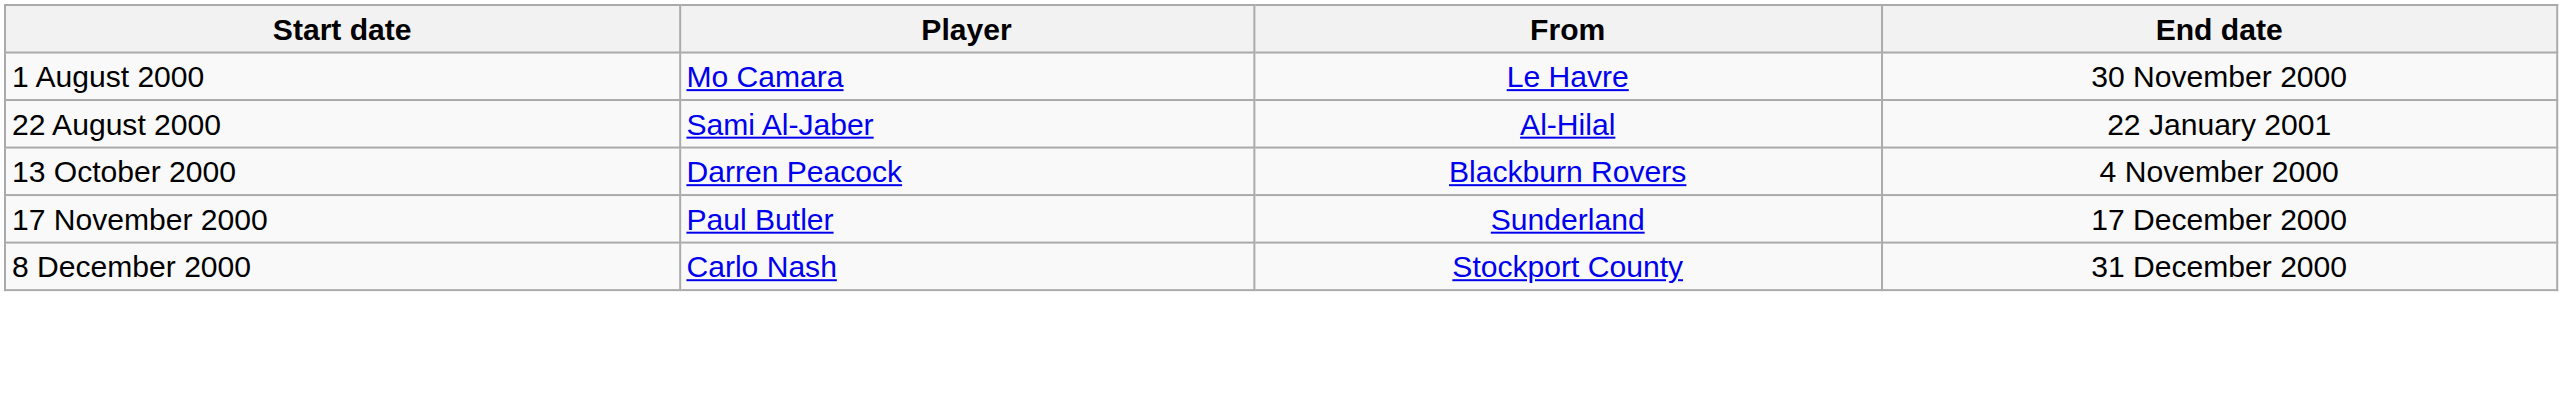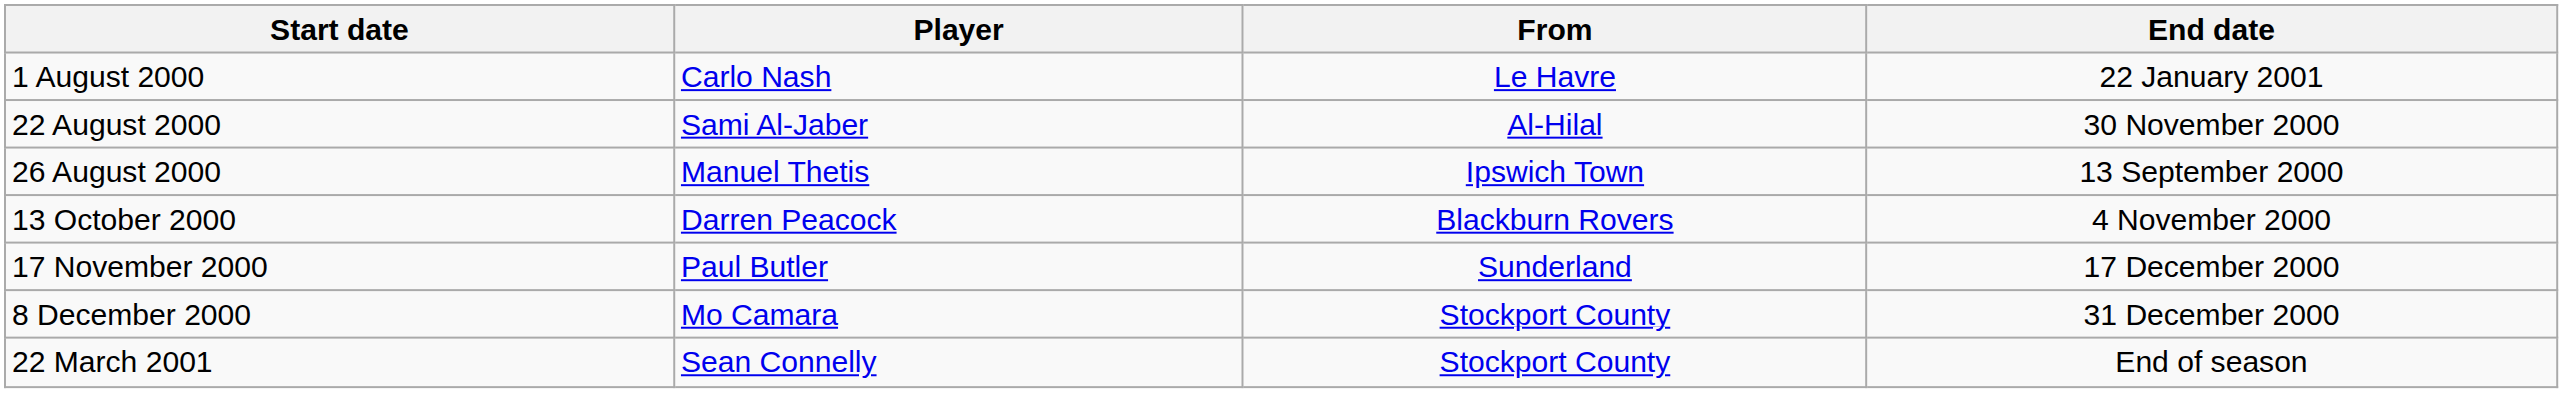1 August 2000 | Player: Mo Camara -> Carlo Nash
1 August 2000 | End date: 30 November 2000 -> 22 January 2001
22 August 2000 | End date: 22 January 2001 -> 30 November 2000
+ row: 26 August 2000 | Manuel Thetis | Ipswich Town | 13 September 2000
8 December 2000 | Player: Carlo Nash -> Mo Camara
+ row: 22 March 2001 | Sean Connelly | Stockport County | End of season
